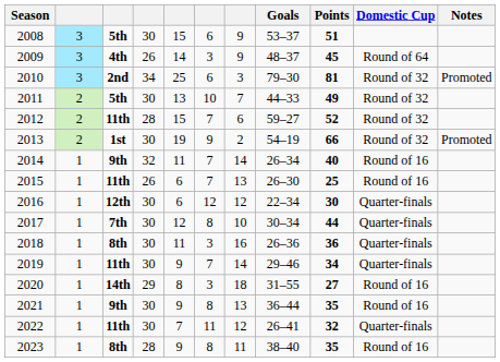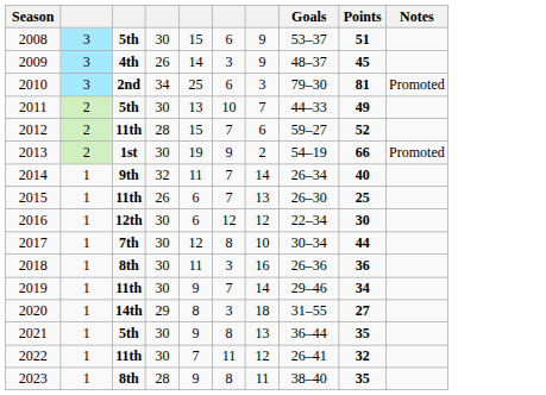- column: Domestic Cup | Round of 64 | Round of 32 | Round of 32 | Round of 32 | Round of 32 | Round of 16 | Round of 16 | Quarter-finals | Quarter-finals | Quarter-finals | Quarter-finals | Round of 16 | Round of 16 | Quarter-finals | Round of 16
2021 | column 3: 9th -> 5th
